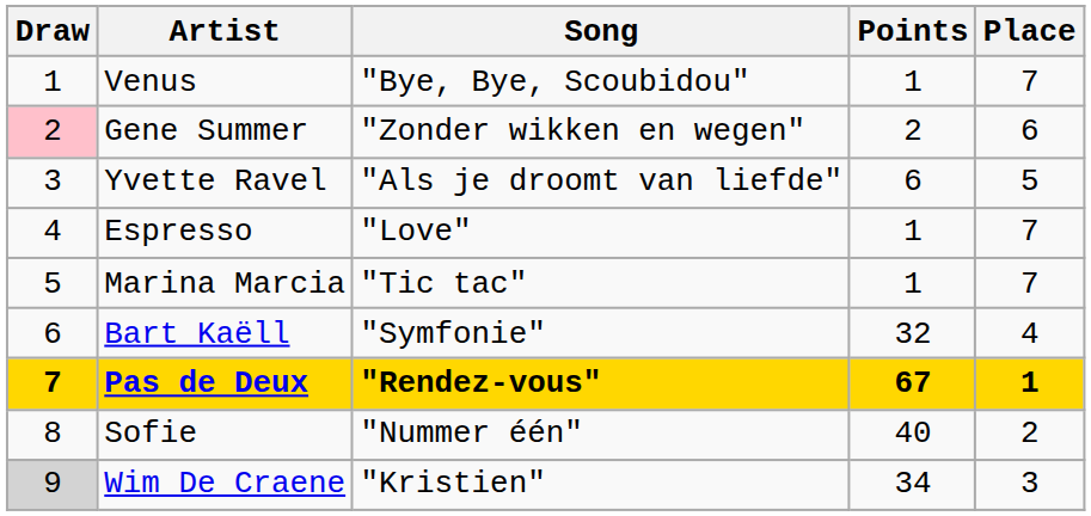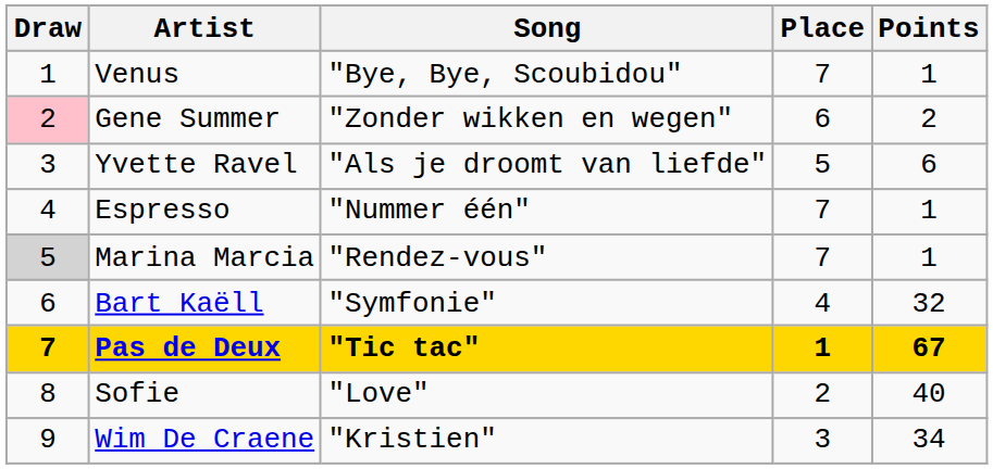columns swapped: Points <-> Place
Espresso | Song: "Love" -> "Nummer één"
Marina Marcia | Draw: no background -> lightgrey background
Marina Marcia | Song: "Tic tac" -> "Rendez-vous"
Pas de Deux | Song: "Rendez-vous" -> "Tic tac"
Sofie | Song: "Nummer één" -> "Love"
Wim De Craene | Draw: lightgrey background -> no background
